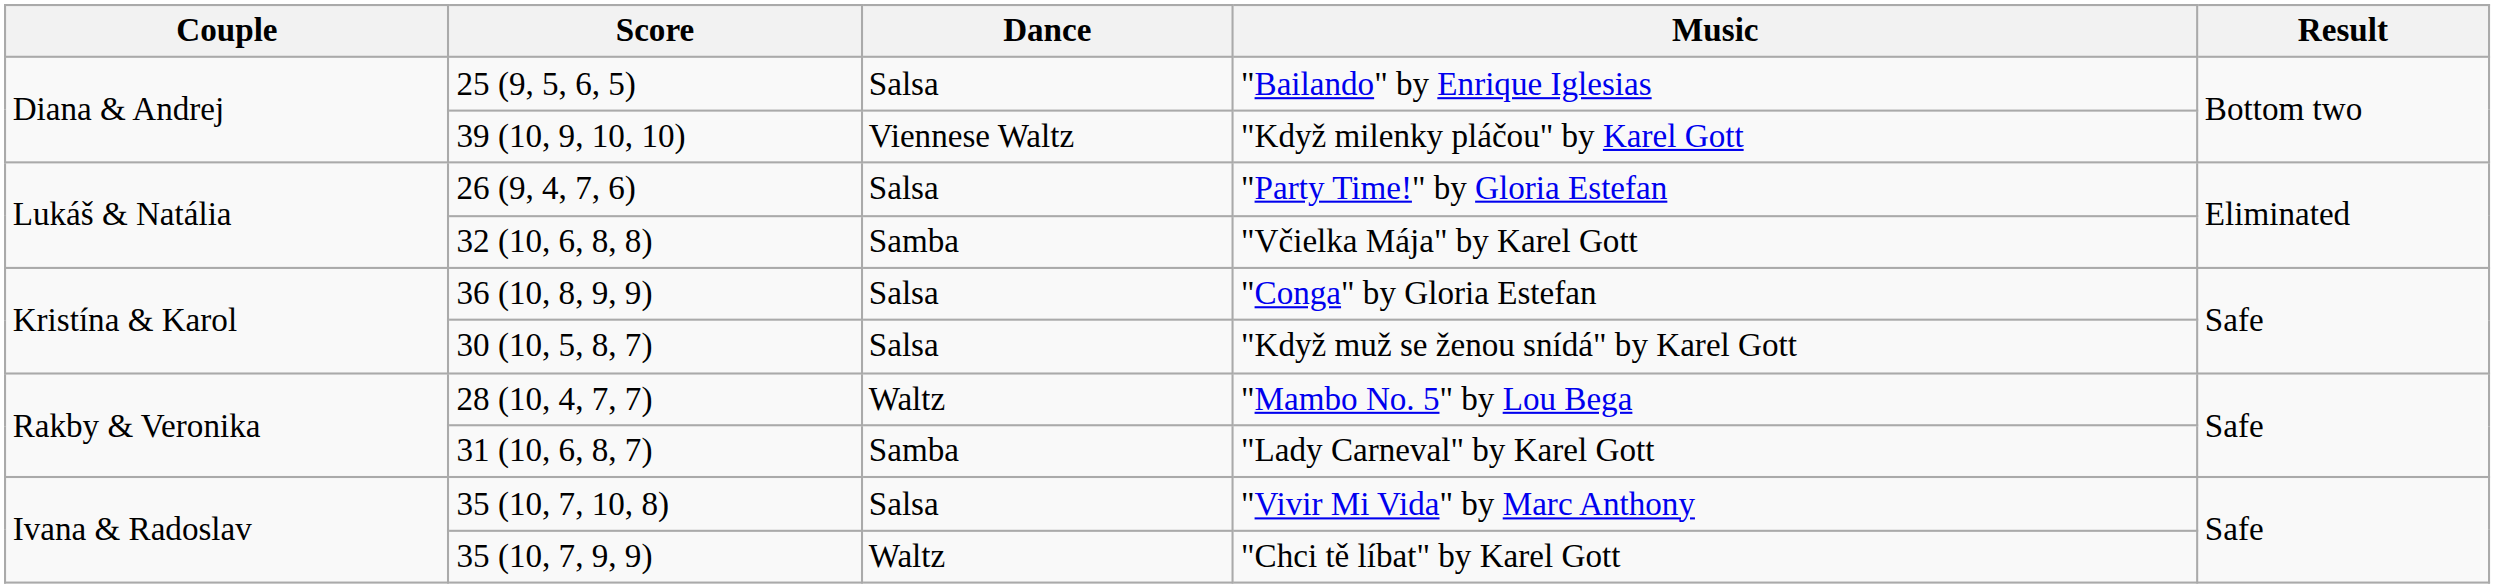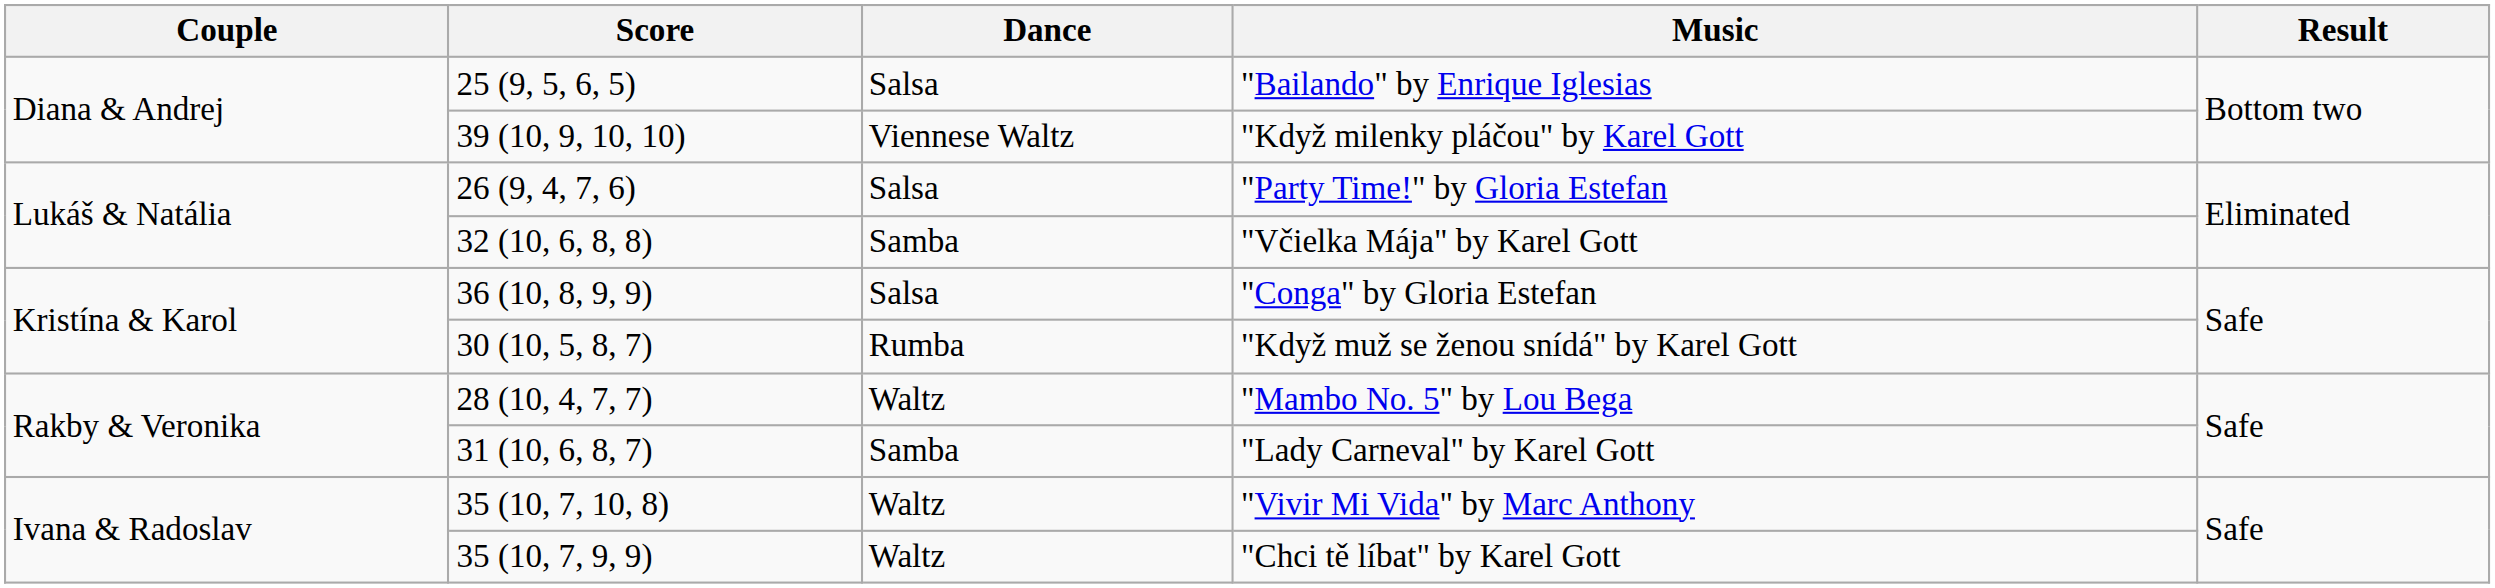"Když muž se ženou snídá" by Karel Gott | Dance: Salsa -> Rumba
"Vivir Mi Vida" by Marc Anthony | Dance: Salsa -> Waltz
